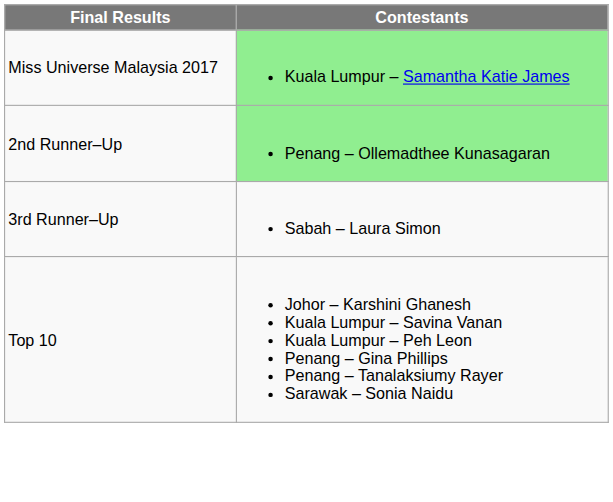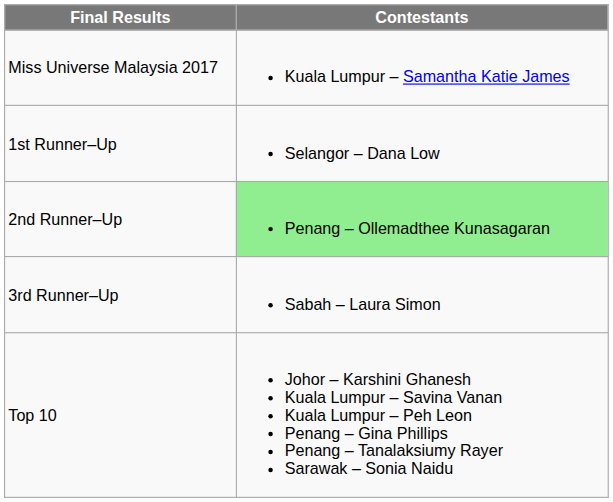Miss Universe Malaysia 2017 | Contestants: lightgreen background -> no background
+ row: 1st Runner–Up | Selangor – Dana Low
